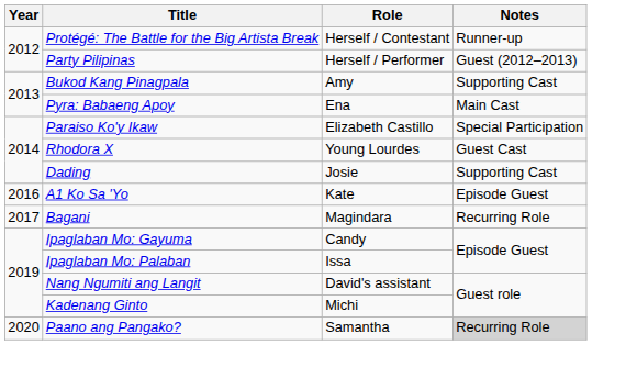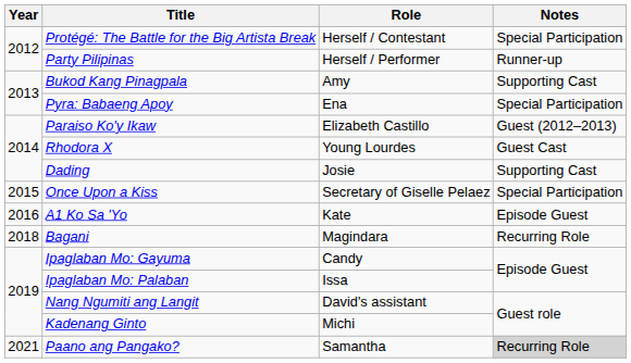Protégé: The Battle for the Big Artista Break | Notes: Runner-up -> Special Participation
Party Pilipinas | Notes: Guest (2012–2013) -> Runner-up
Pyra: Babaeng Apoy | Notes: Main Cast -> Special Participation
Paraiso Ko'y Ikaw | Notes: Special Participation -> Guest (2012–2013)
+ row: 2015 | Once Upon a Kiss | Secretary of Giselle Pelaez | Special Participation
Bagani | Year: 2017 -> 2018
Paano ang Pangako? | Year: 2020 -> 2021
